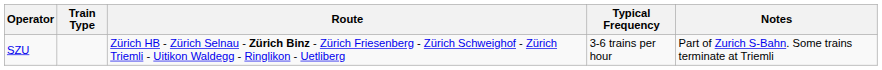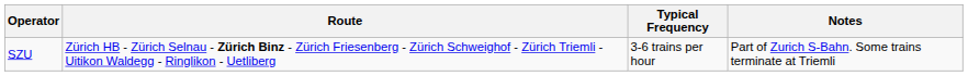- column: Train Type
